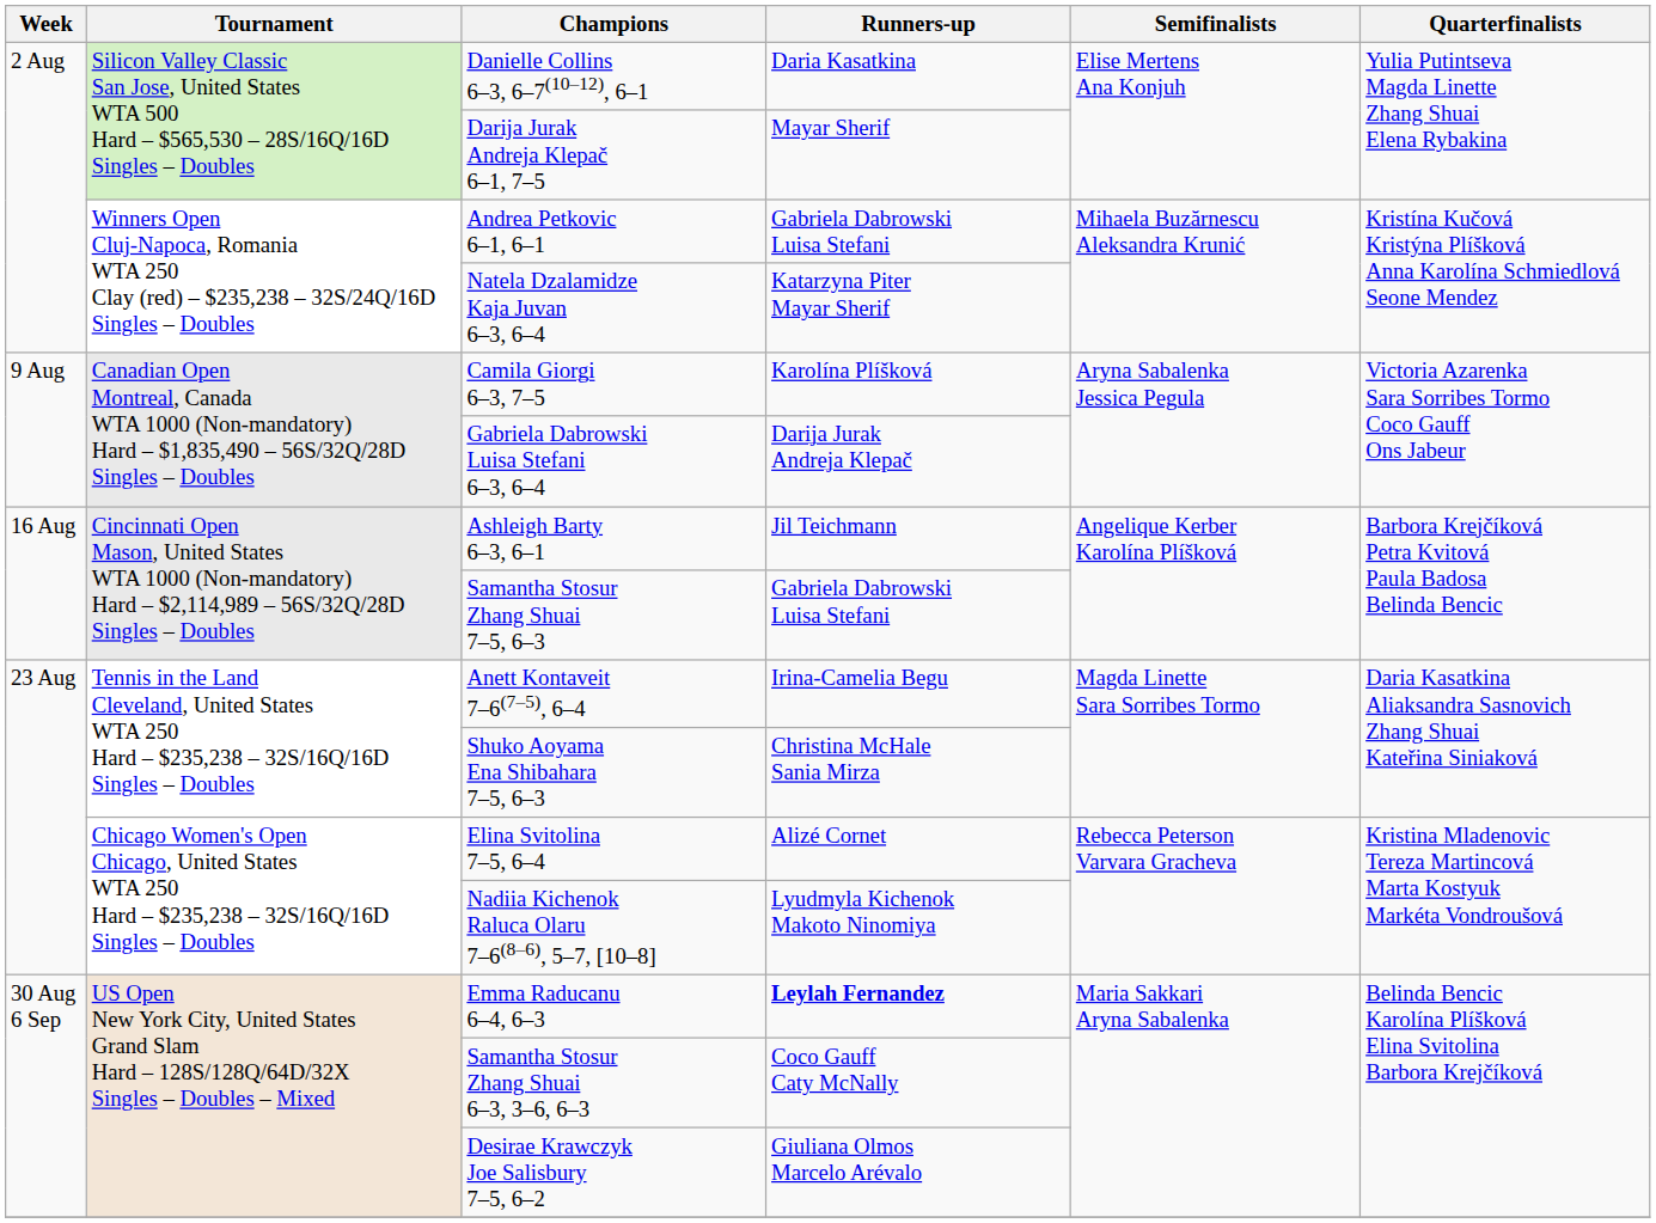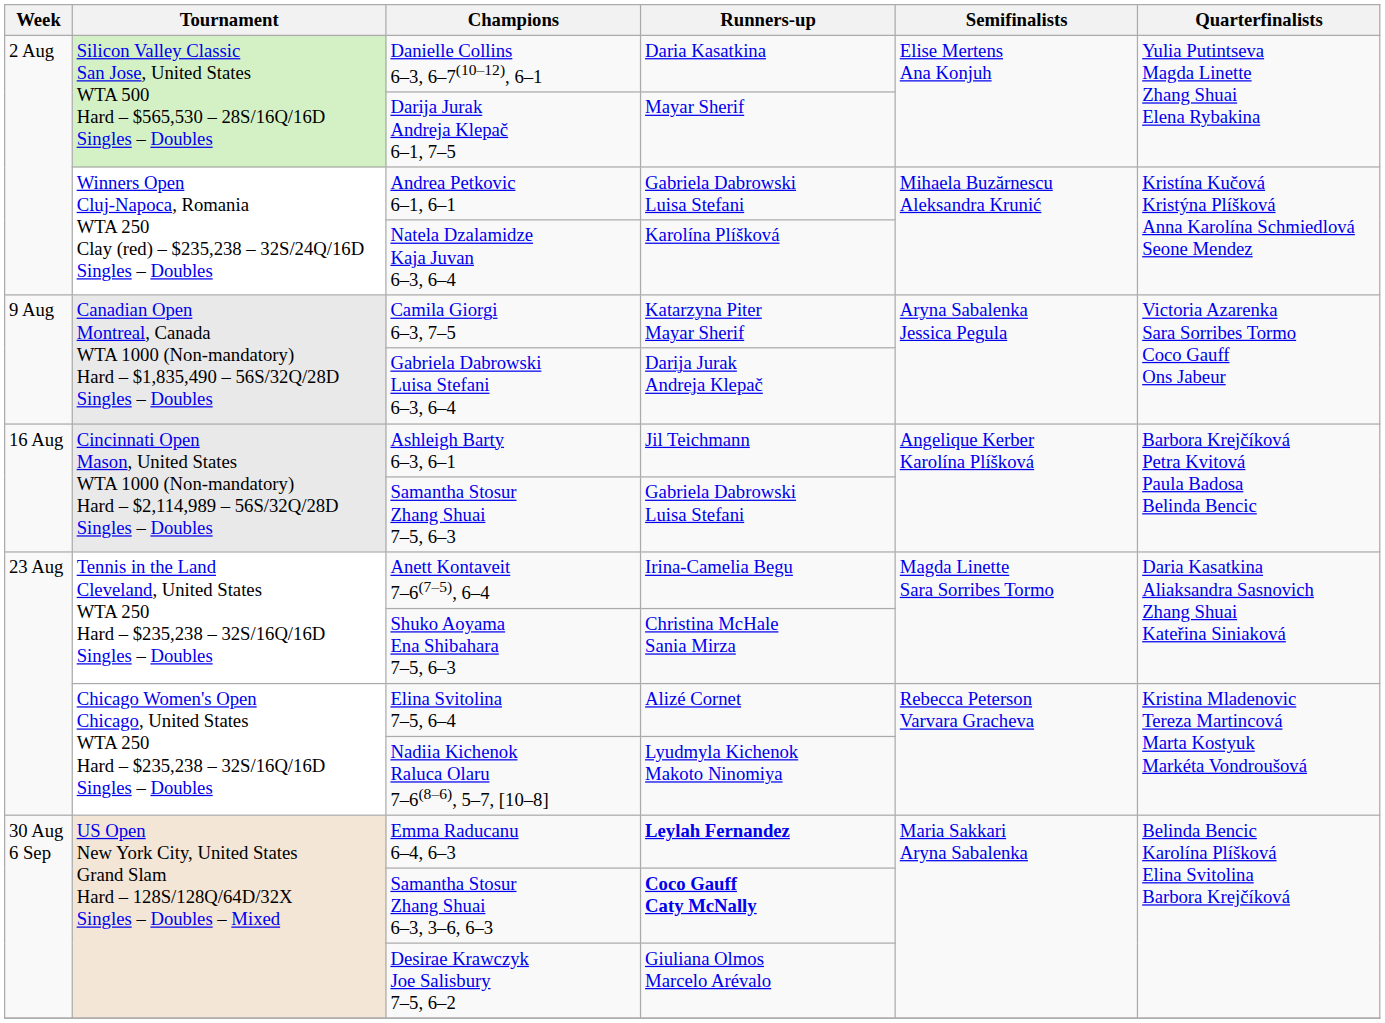Natela Dzalamidze Kaja Juvan 6–3, 6–4 | Runners-up: Katarzyna Piter Mayar Sherif -> Karolína Plíšková
Camila Giorgi 6–3, 7–5 | Runners-up: Karolína Plíšková -> Katarzyna Piter Mayar Sherif
Samantha Stosur Zhang Shuai 6–3, 3–6, 6–3 | Runners-up: normal -> bold
